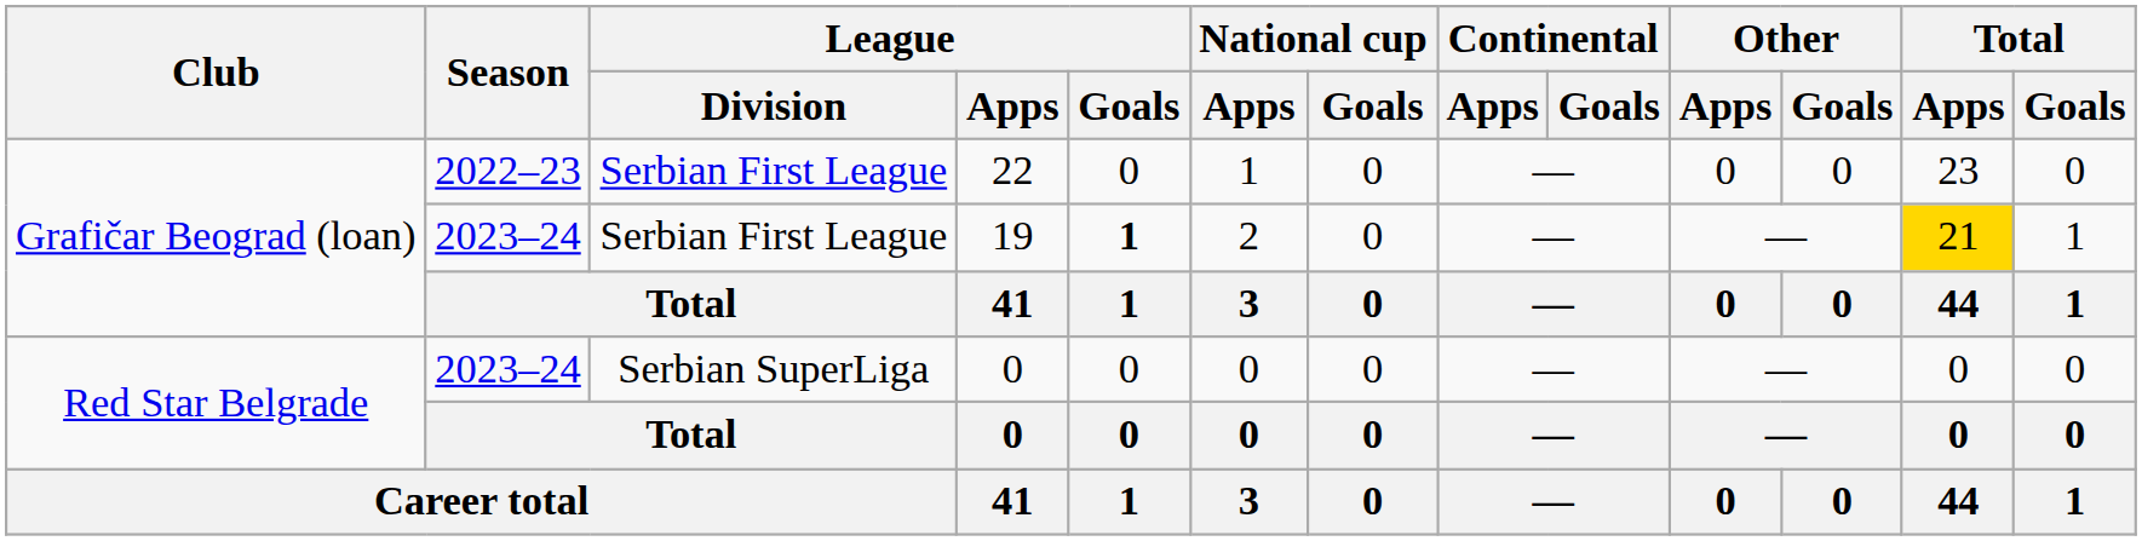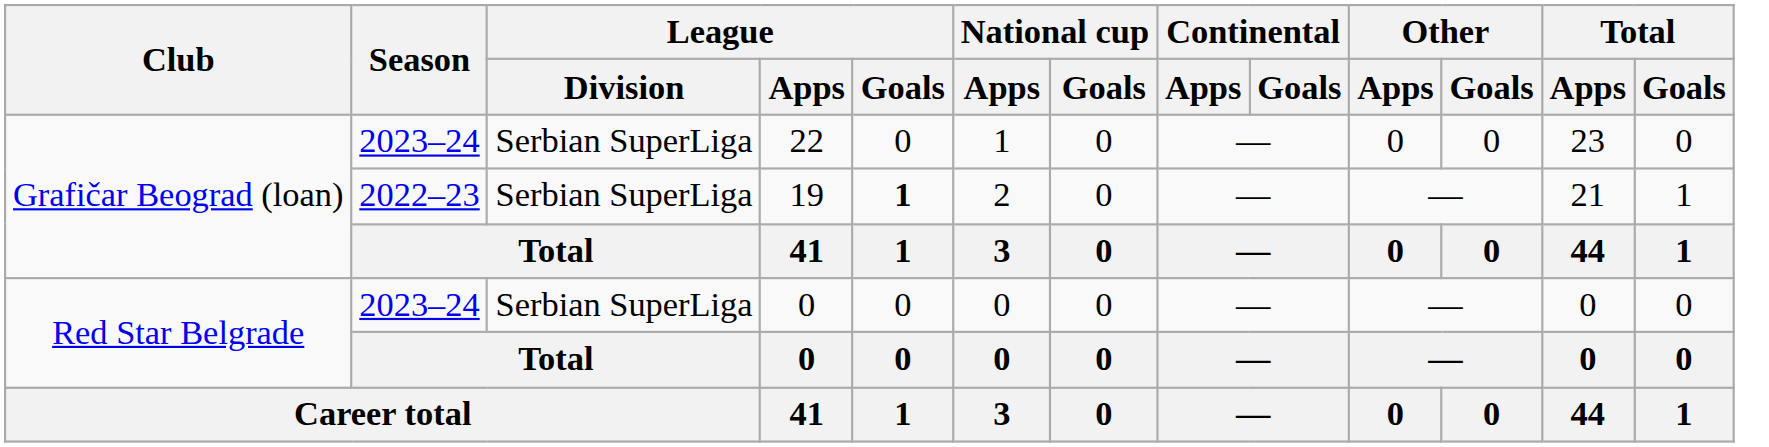22 | Season: 2022–23 -> 2023–24
22 | League / Division: Serbian First League -> Serbian SuperLiga
19 | Season: 2023–24 -> 2022–23
19 | League / Division: Serbian First League -> Serbian SuperLiga
19 | Total / Apps: gold background -> no background
